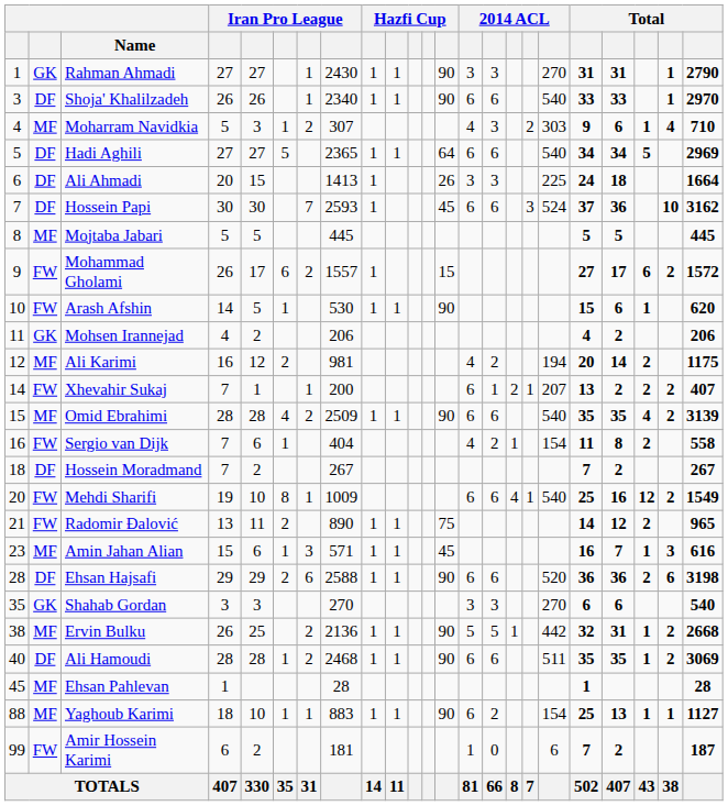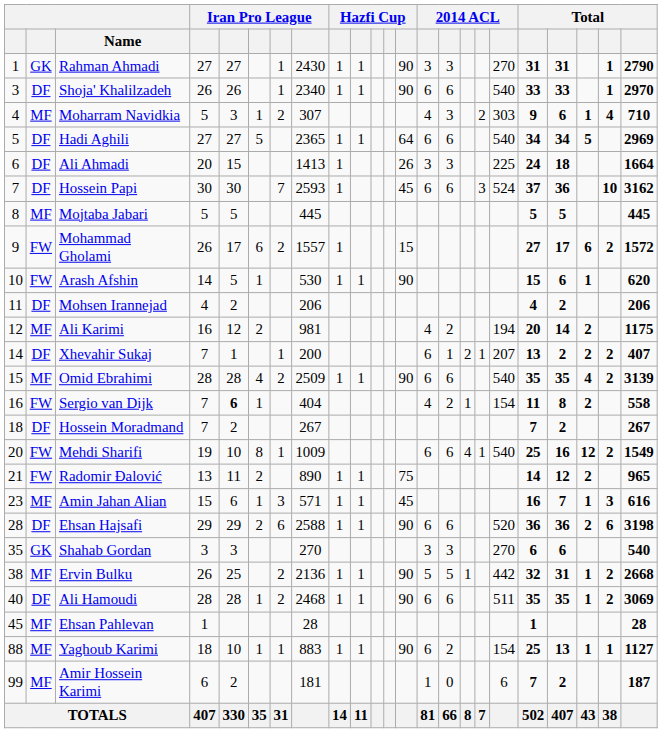Mohsen Irannejad | column 2: GK -> DF
Xhevahir Sukaj | column 2: FW -> DF
Sergio van Dijk | column 5: normal -> bold
Amir Hossein Karimi | column 2: FW -> MF
